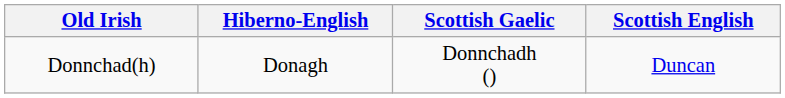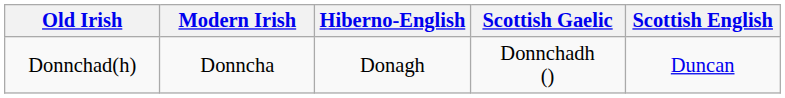+ column: Modern Irish | Donncha
